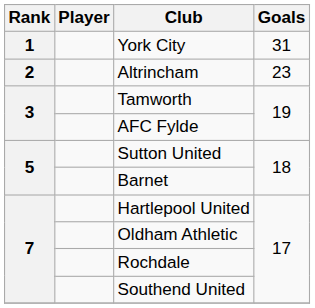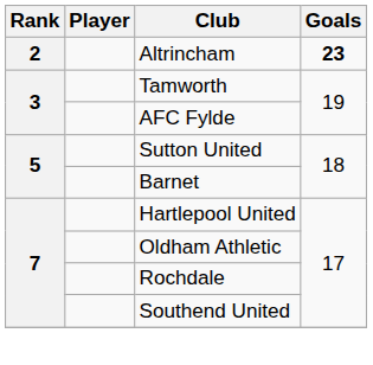- row: 1 | York City | 31
Altrincham | Goals: normal -> bold
